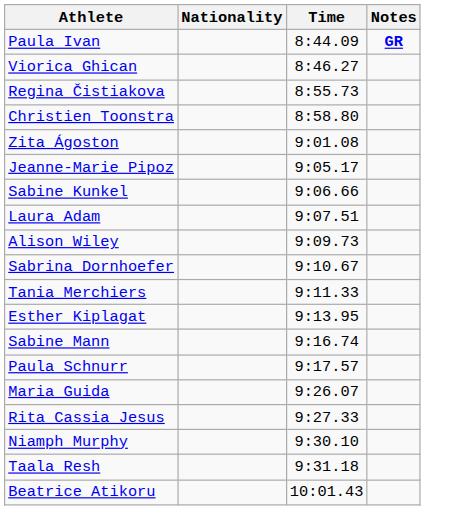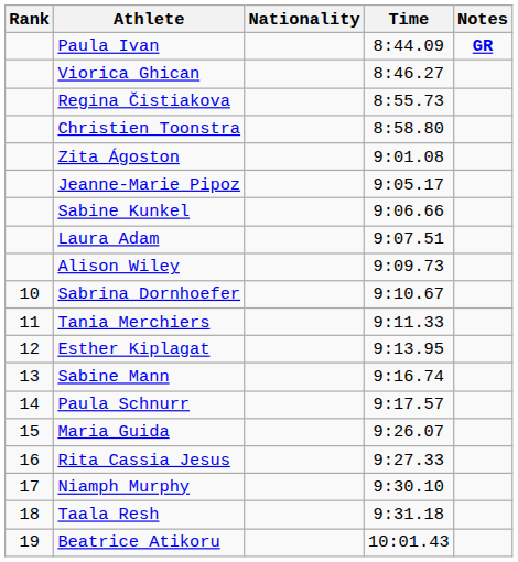+ column: Rank | 10 | 11 | 12 | 13 | 14 | 15 | 16 | 17 | 18 | 19
